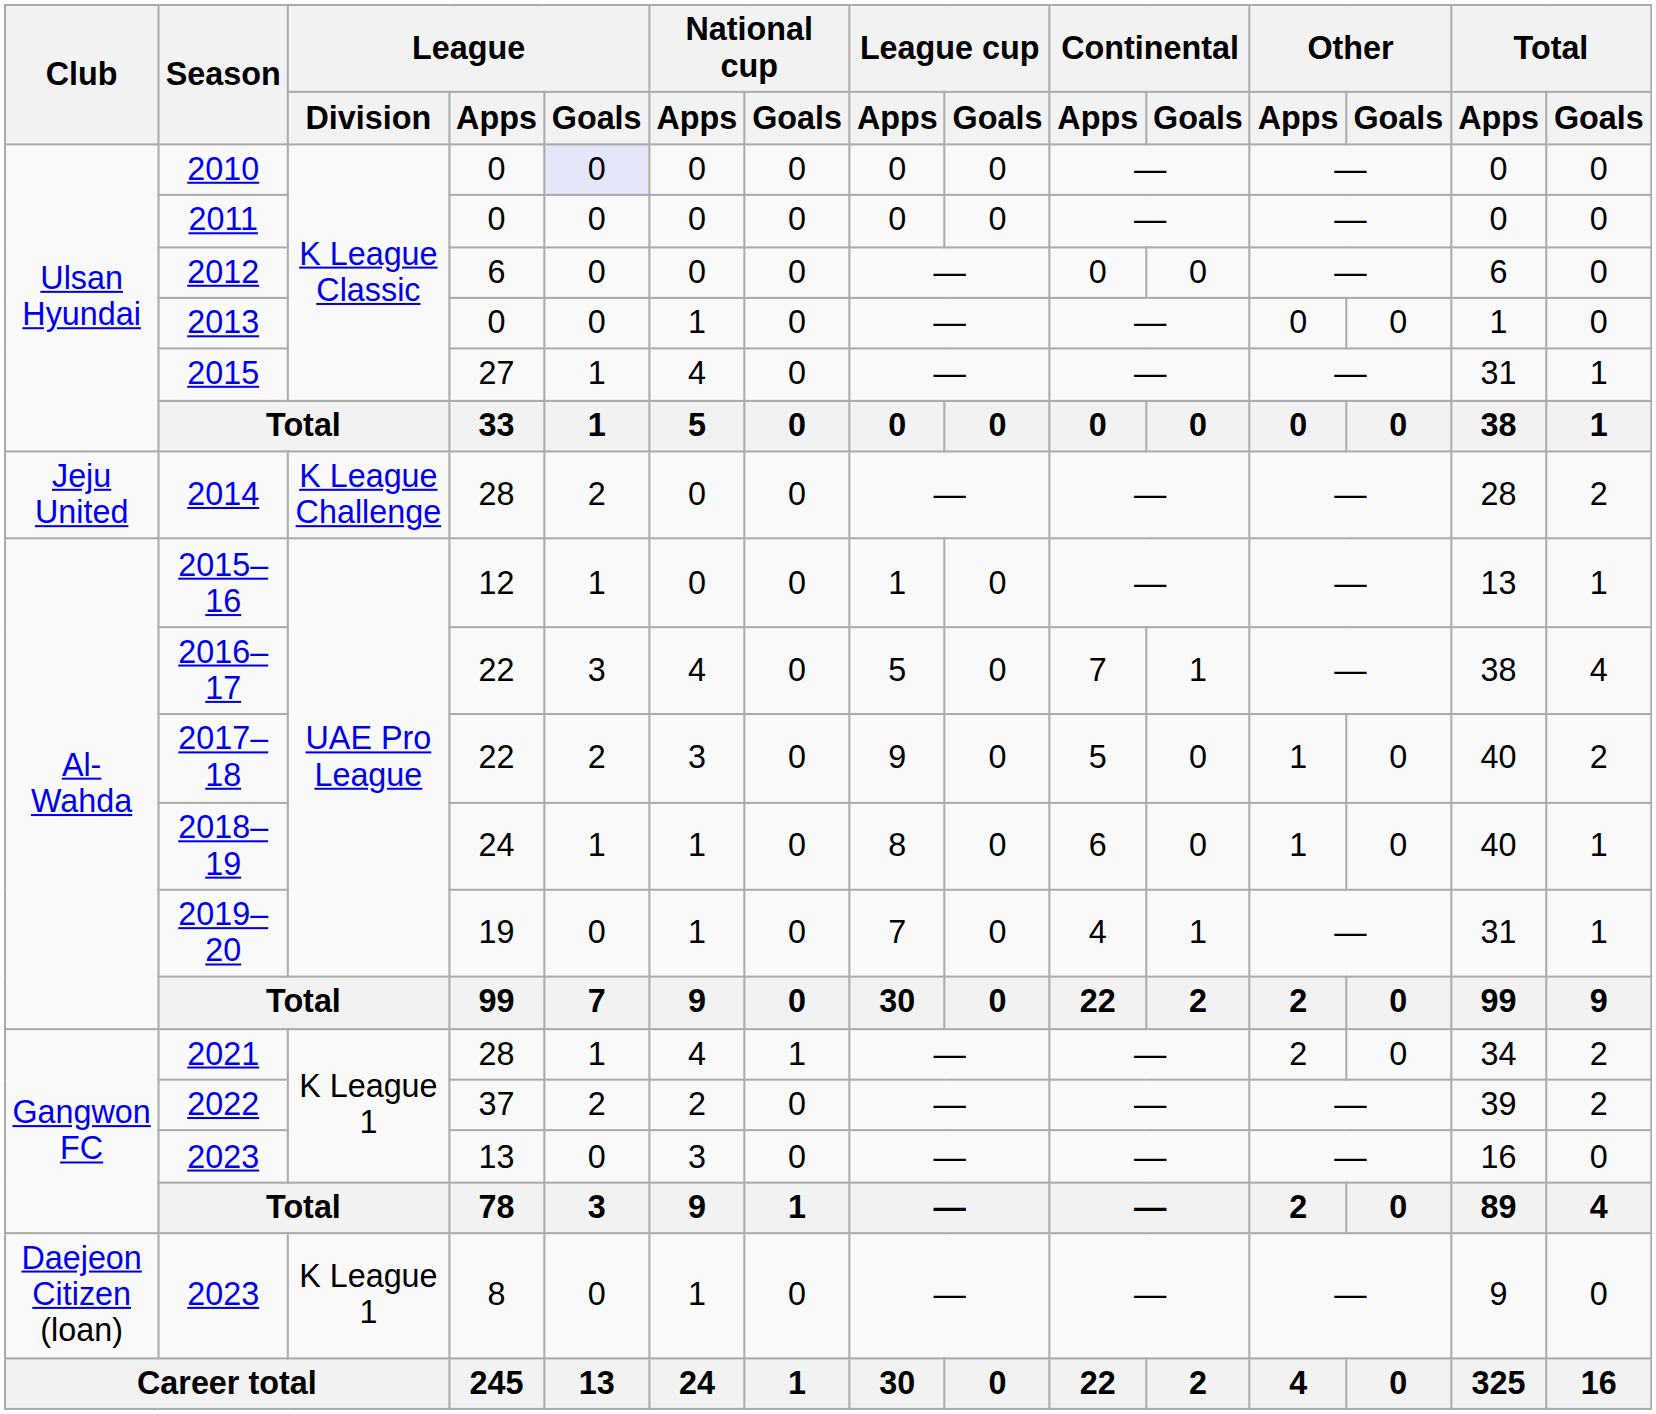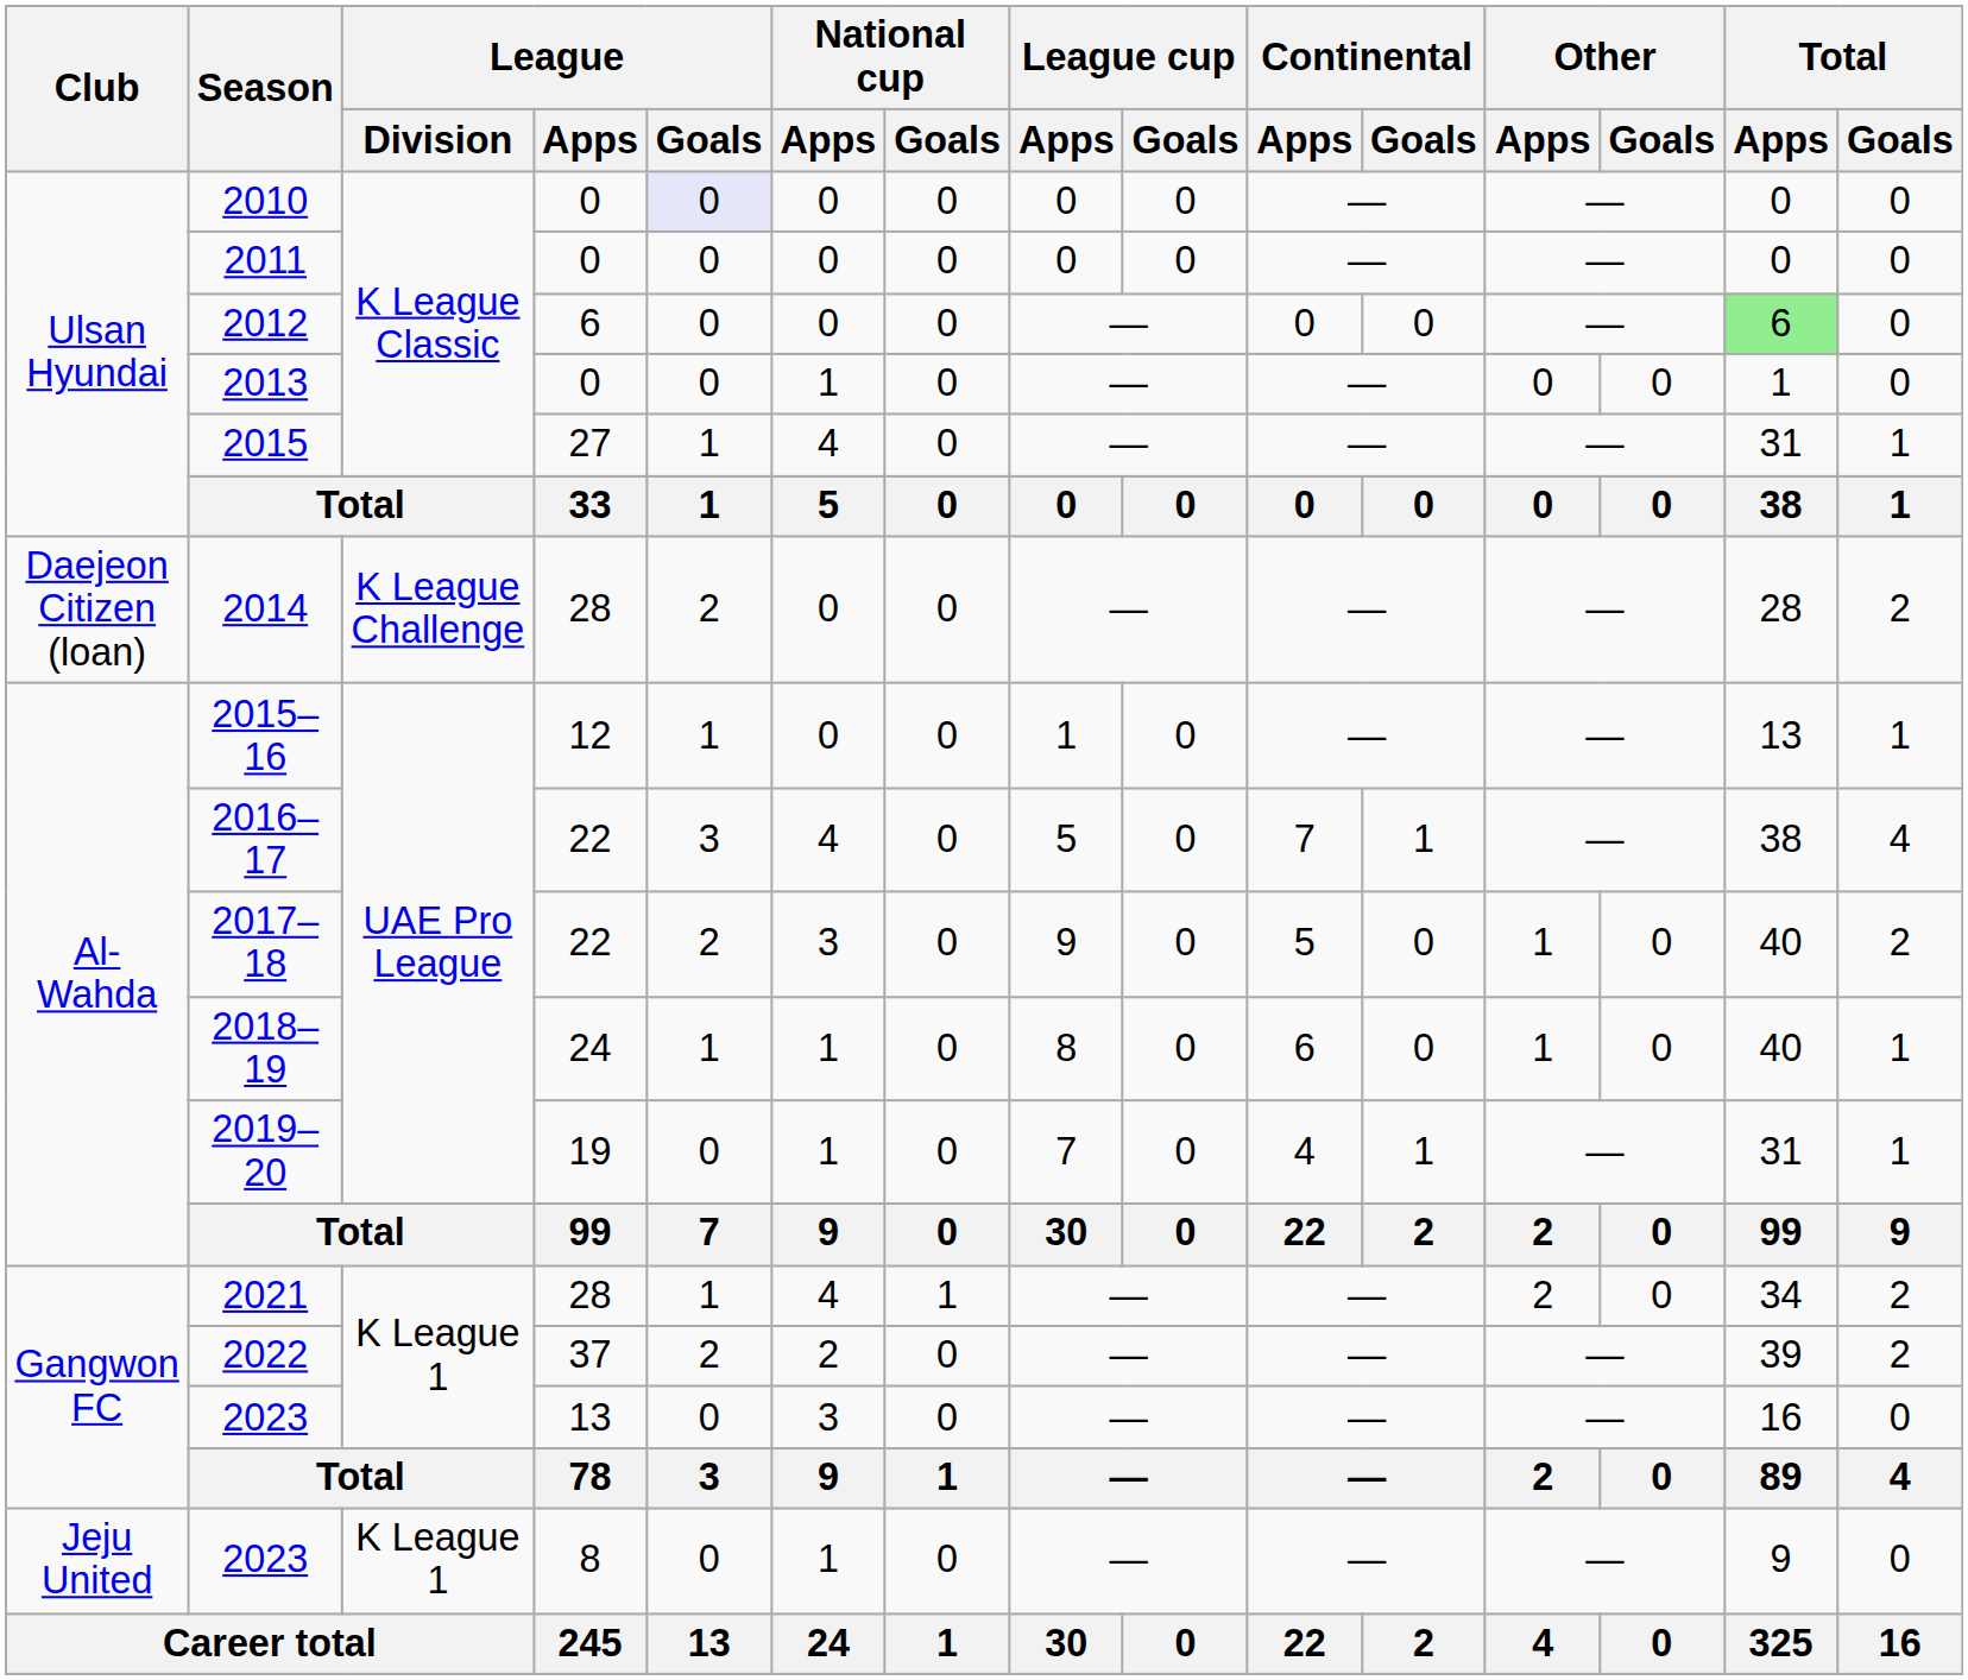2012 | Total / Apps: no background -> lightgreen background
2014 | Club: Jeju United -> Daejeon Citizen (loan)
2023 / 8 | Club: Daejeon Citizen (loan) -> Jeju United
